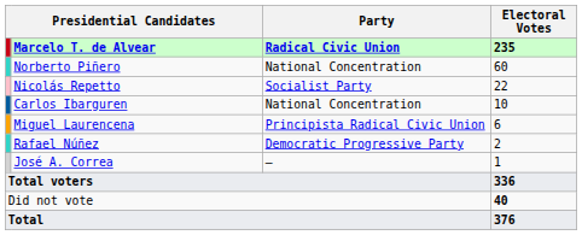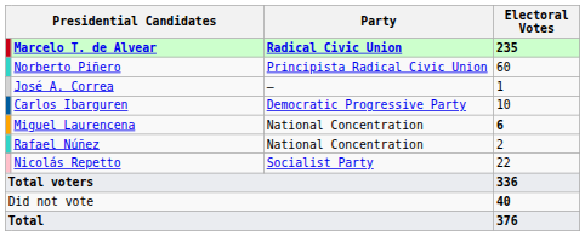Norberto Piñero | Party: National Concentration -> Principista Radical Civic Union
rows swapped: Nicolás Repetto <-> José A. Correa
Carlos Ibarguren | Party: National Concentration -> Democratic Progressive Party
Miguel Laurencena | Party: Principista Radical Civic Union -> National Concentration
Miguel Laurencena | Electoral Votes: normal -> bold
Rafael Núñez | Party: Democratic Progressive Party -> National Concentration
